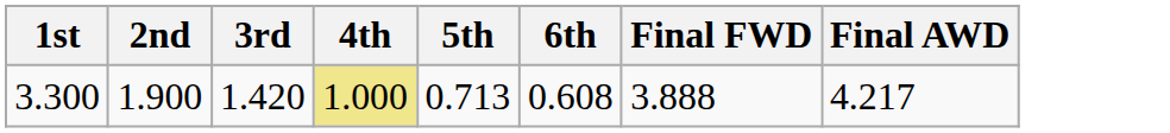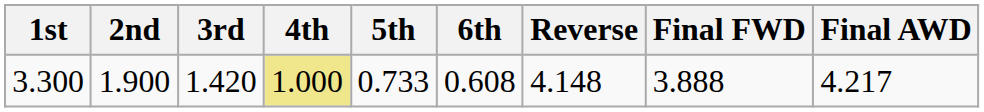+ column: Reverse | 4.148
3.300 | 5th: 0.713 -> 0.733
